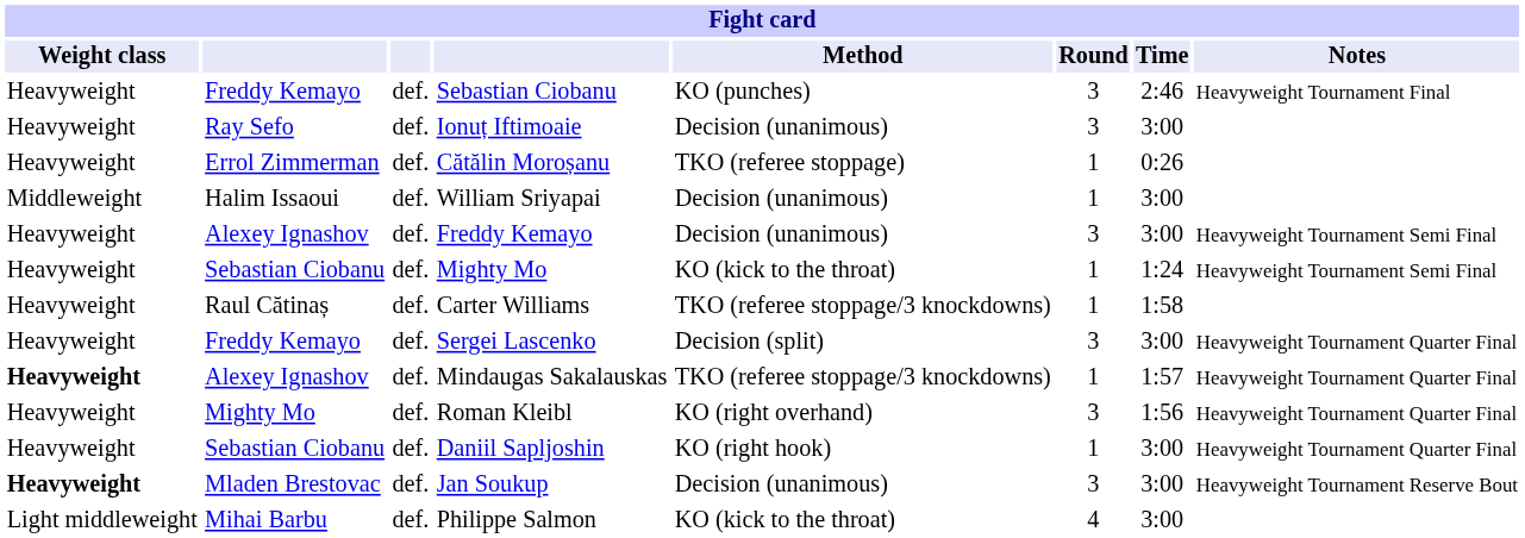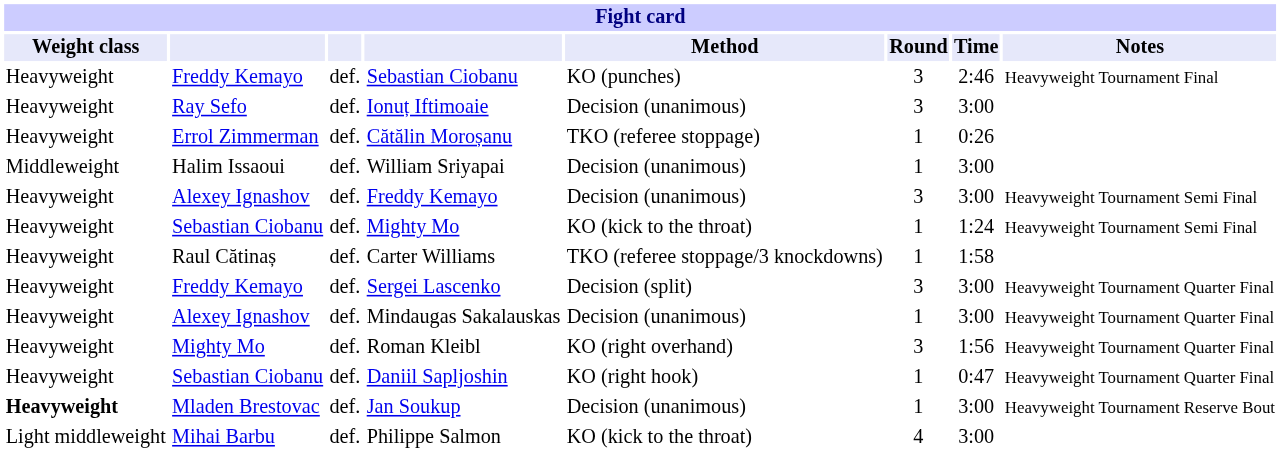Mindaugas Sakalauskas | Fight card / Weight class: bold -> normal
Mindaugas Sakalauskas | Fight card / Method: TKO (referee stoppage/3 knockdowns) -> Decision (unanimous)
Mindaugas Sakalauskas | Fight card / Time: 1:57 -> 3:00
Daniil Sapljoshin | Fight card / Time: 3:00 -> 0:47
Jan Soukup | Fight card / Round: 3 -> 1
